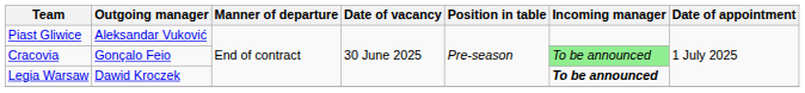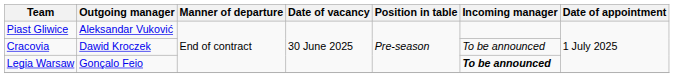Cracovia | Outgoing manager: Gonçalo Feio -> Dawid Kroczek
Cracovia | Incoming manager: lightgreen background -> no background
Legia Warsaw | Outgoing manager: Dawid Kroczek -> Gonçalo Feio
